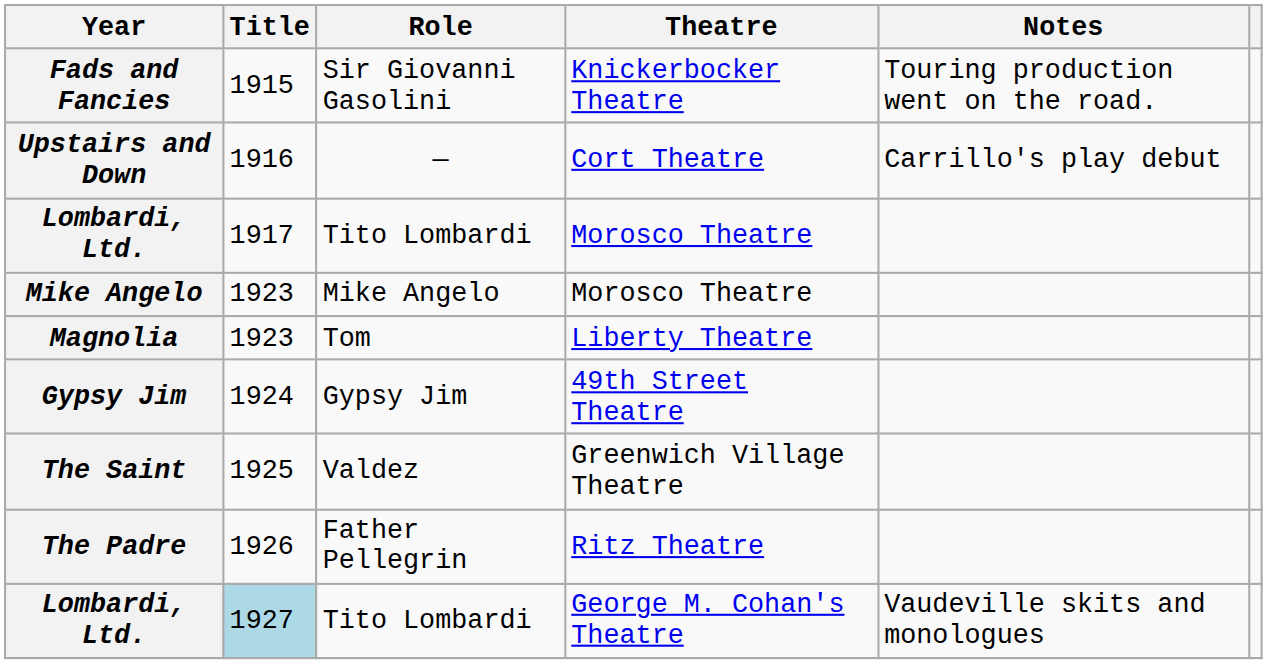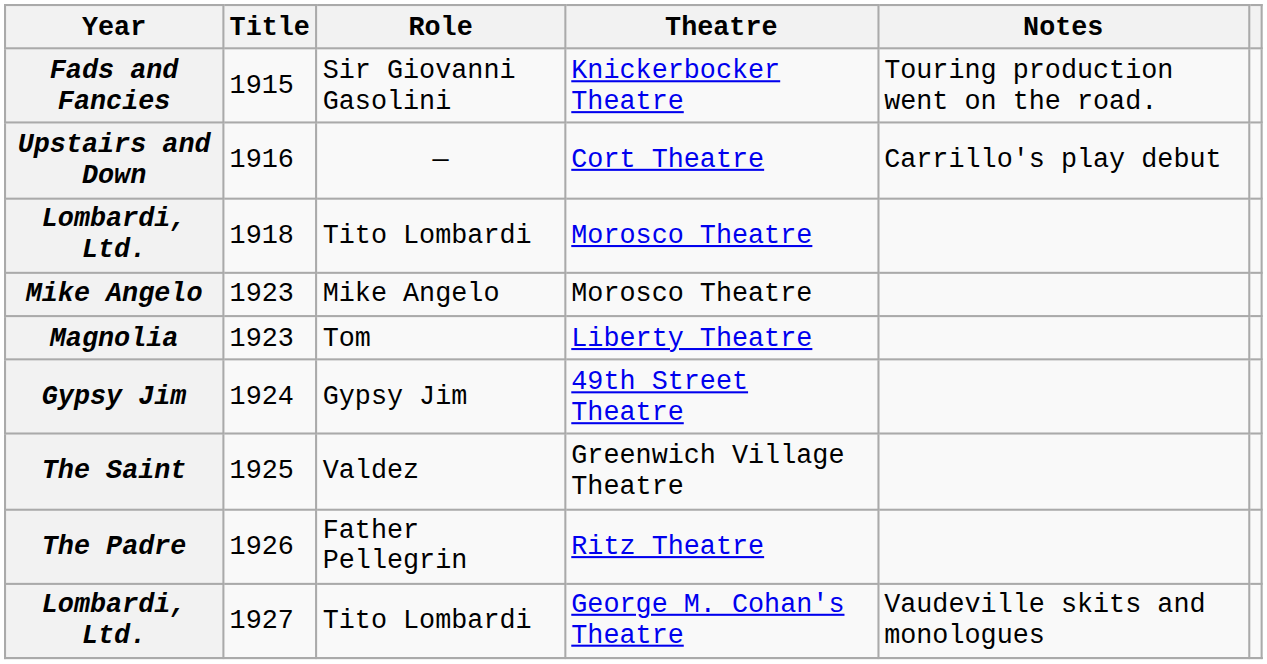Lombardi, Ltd. / Morosco Theatre | Title: 1917 -> 1918
Lombardi, Ltd. / George M. Cohan's Theatre | Title: lightblue background -> no background
